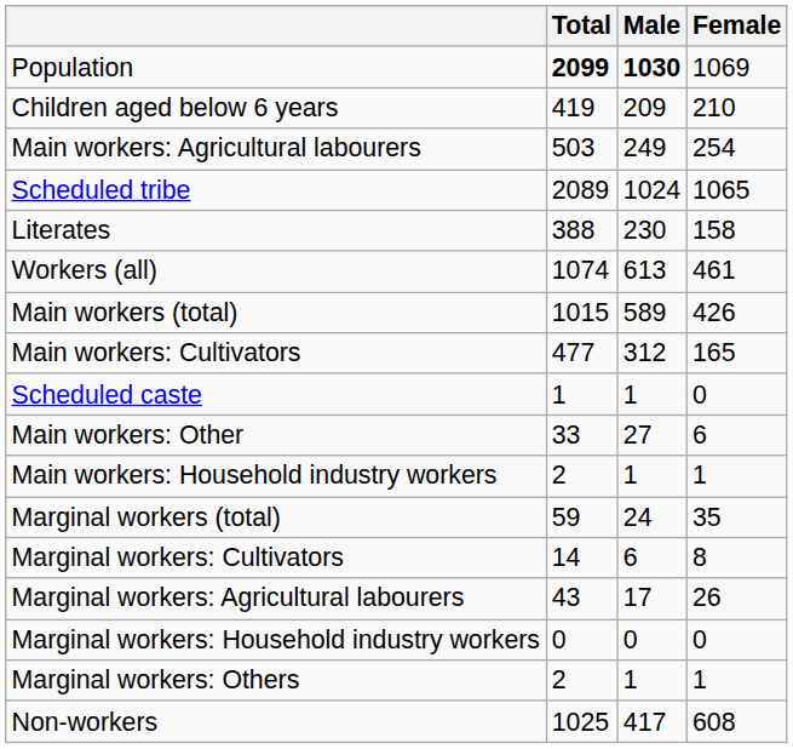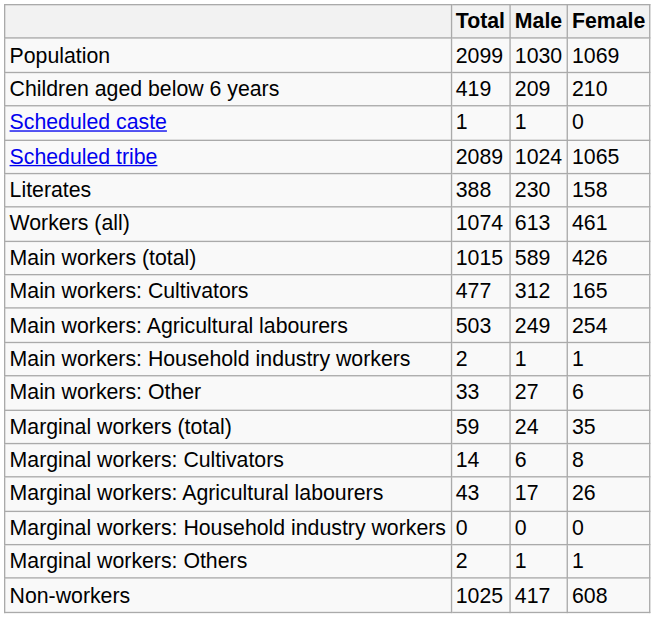Population | Total: bold -> normal
Population | Male: bold -> normal
rows swapped: Scheduled caste <-> Main workers: Agricultural labourers
rows swapped: Main workers: Household industry workers <-> Main workers: Other
